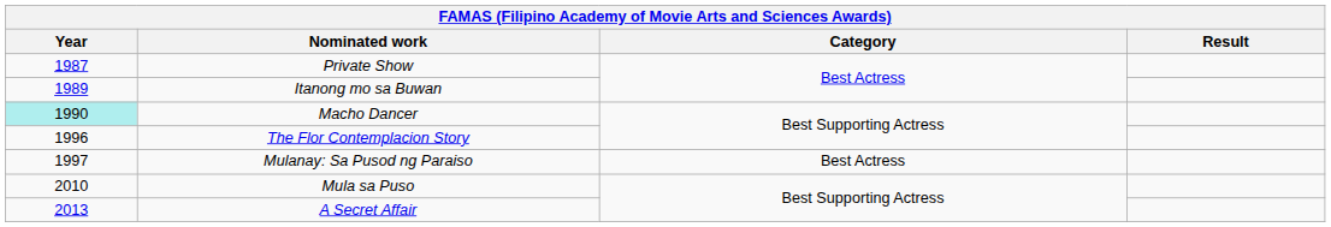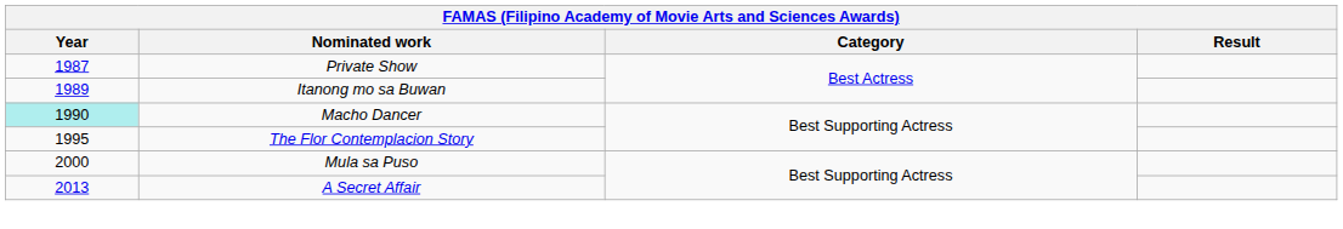The Flor Contemplacion Story | Year: 1996 -> 1995
- row: 1997 | Mulanay: Sa Pusod ng Paraiso | Best Actress
Mula sa Puso | Year: 2010 -> 2000
